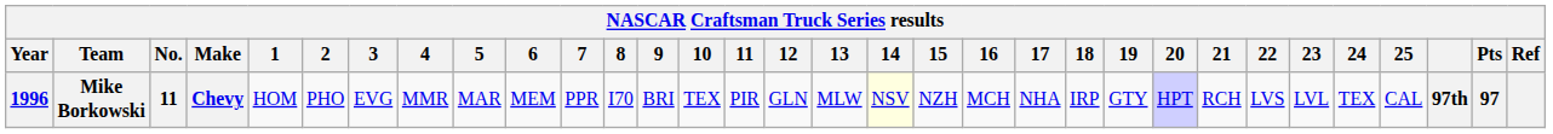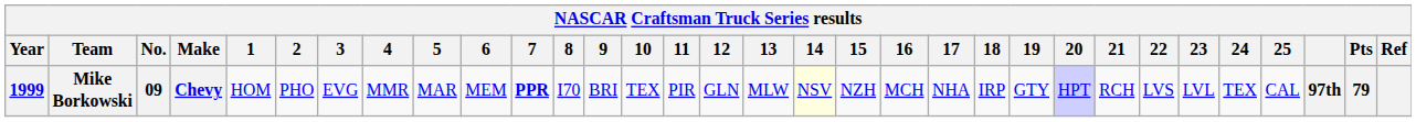Mike Borkowski | Year: 1996 -> 1999
Mike Borkowski | No.: 11 -> 09
Mike Borkowski | 7: normal -> bold
Mike Borkowski | Pts: 97 -> 79
